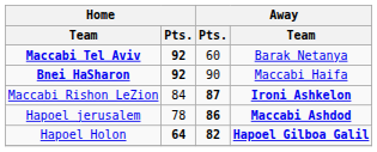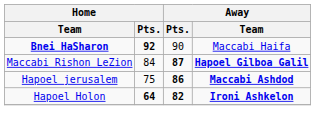- row: Maccabi Tel Aviv | 92 | 60 | Barak Netanya
Maccabi Rishon LeZion | Away / Team: Ironi Ashkelon -> Hapoel Gilboa Galil
Hapoel jerusalem | Home / Pts.: 78 -> 75
Hapoel Holon | Away / Team: Hapoel Gilboa Galil -> Ironi Ashkelon
